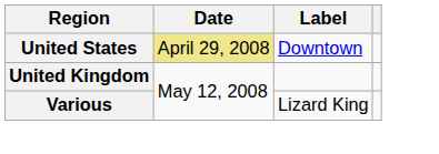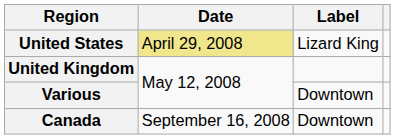United States | Label: Downtown -> Lizard King
Various | Label: Lizard King -> Downtown
+ row: Canada | September 16, 2008 | Downtown
